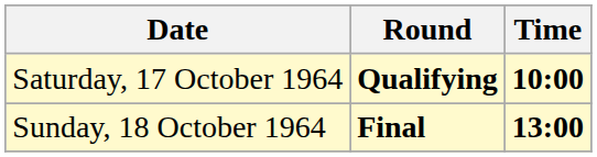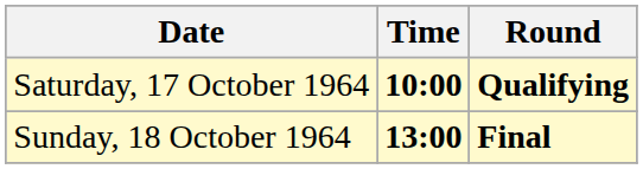columns swapped: Time <-> Round
